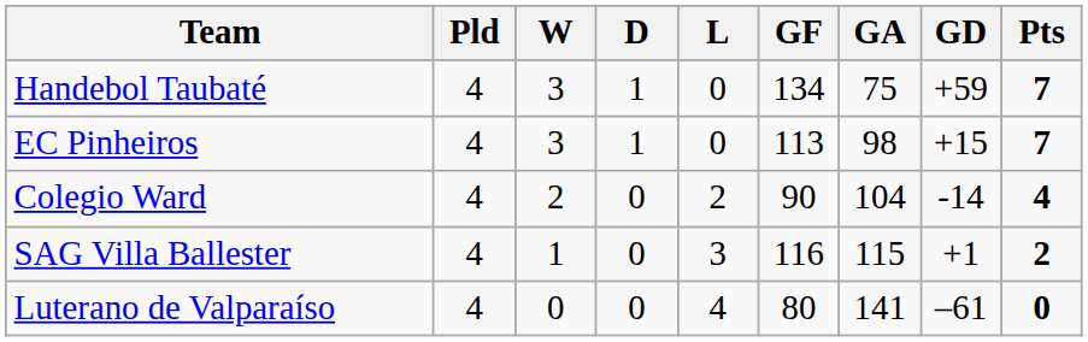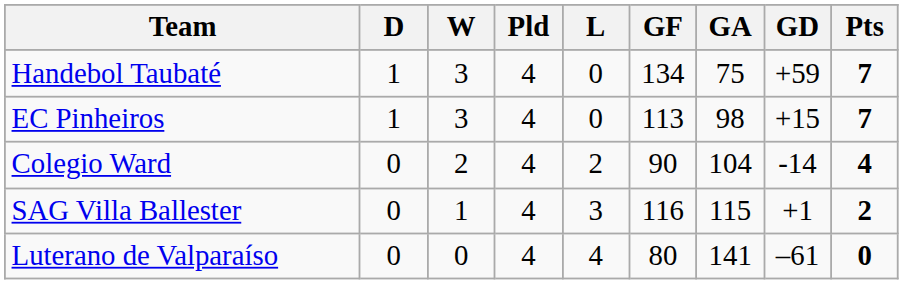columns swapped: Pld <-> D
